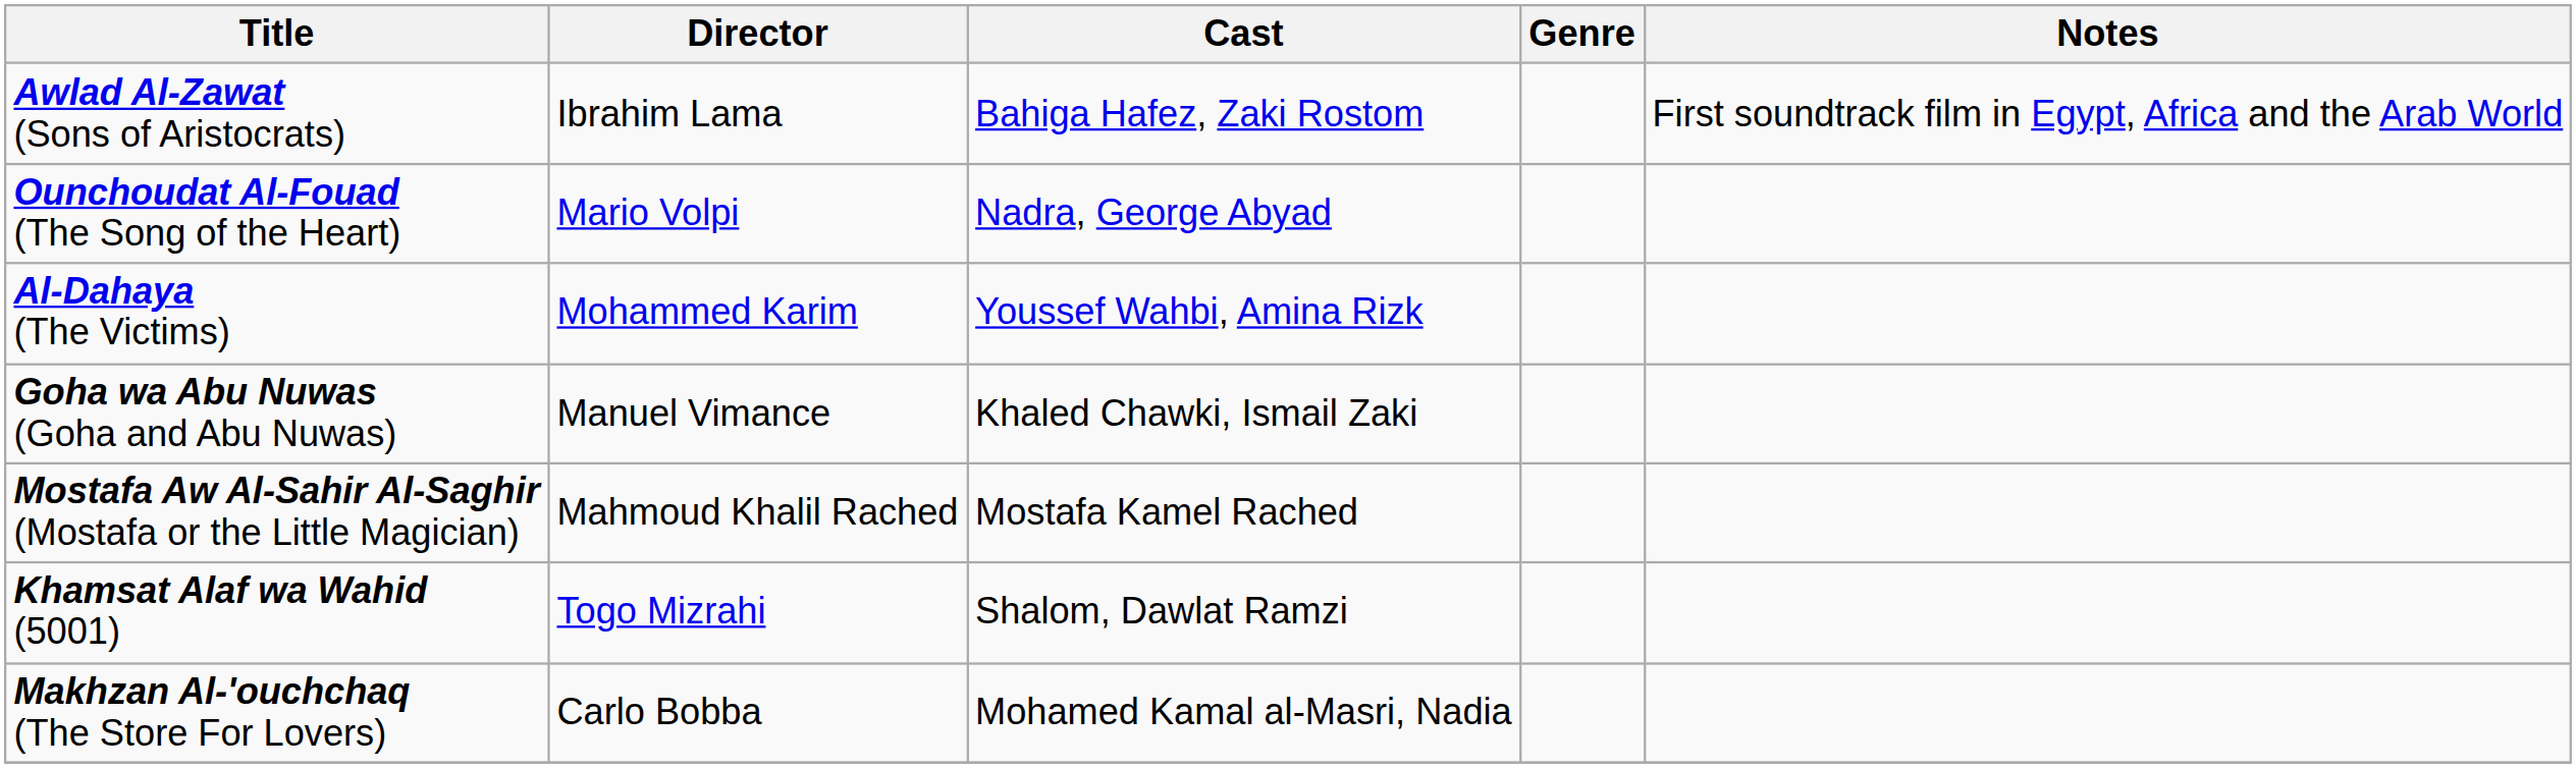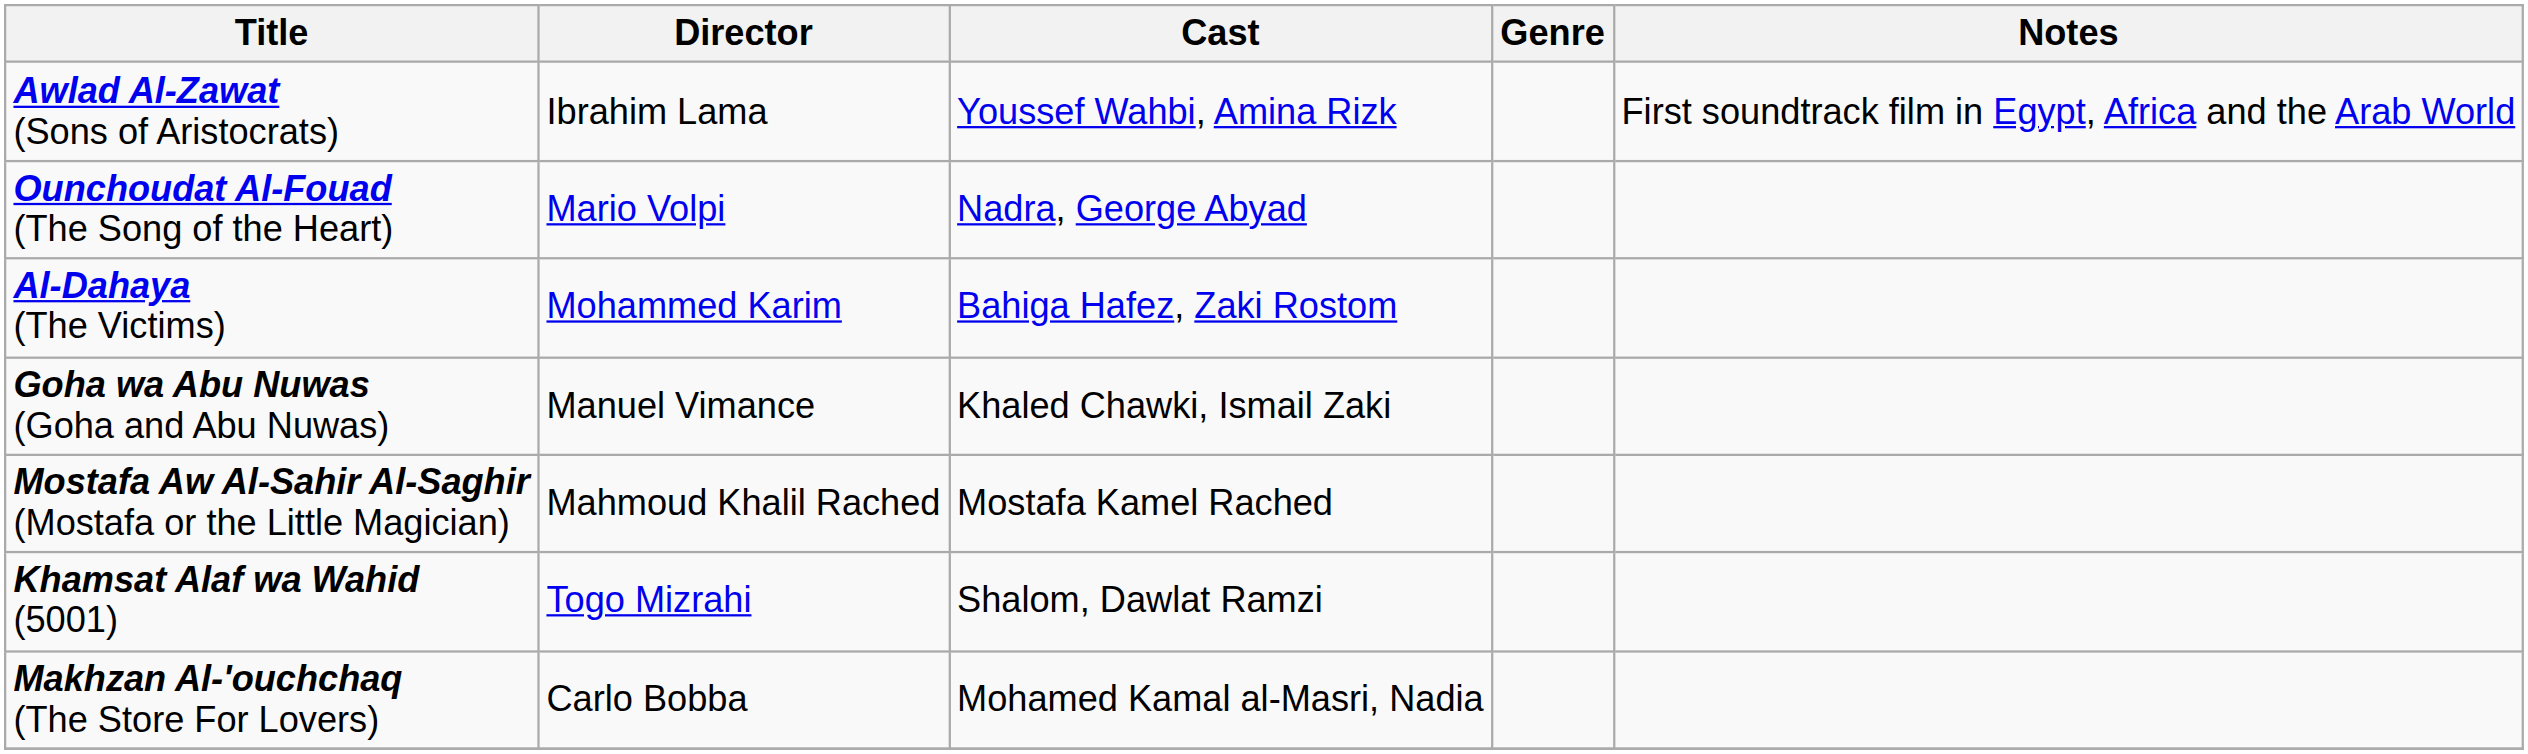Awlad Al-Zawat (Sons of Aristocrats) | Cast: Bahiga Hafez, Zaki Rostom -> Youssef Wahbi, Amina Rizk
Al-Dahaya (The Victims) | Cast: Youssef Wahbi, Amina Rizk -> Bahiga Hafez, Zaki Rostom
